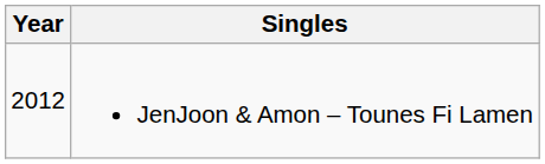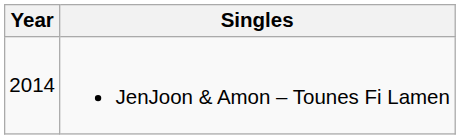JenJoon & Amon – Tounes Fi Lamen | Year: 2012 -> 2014
